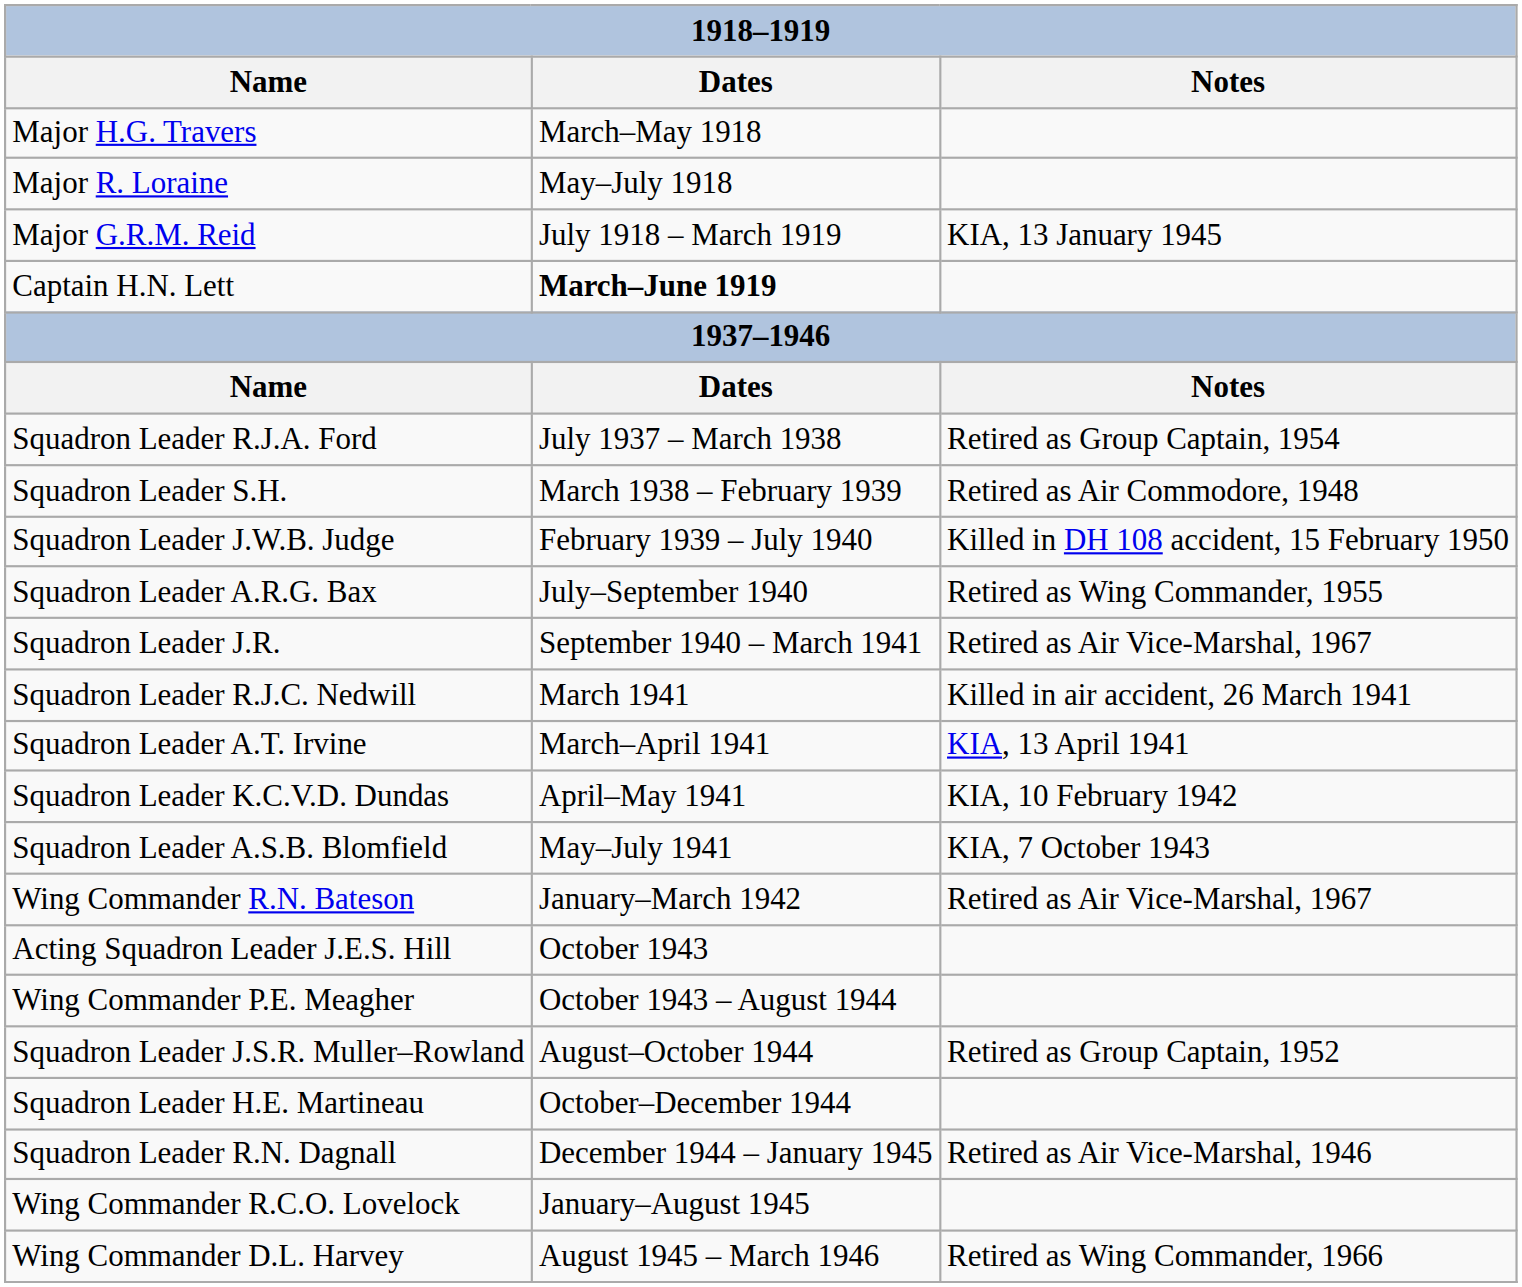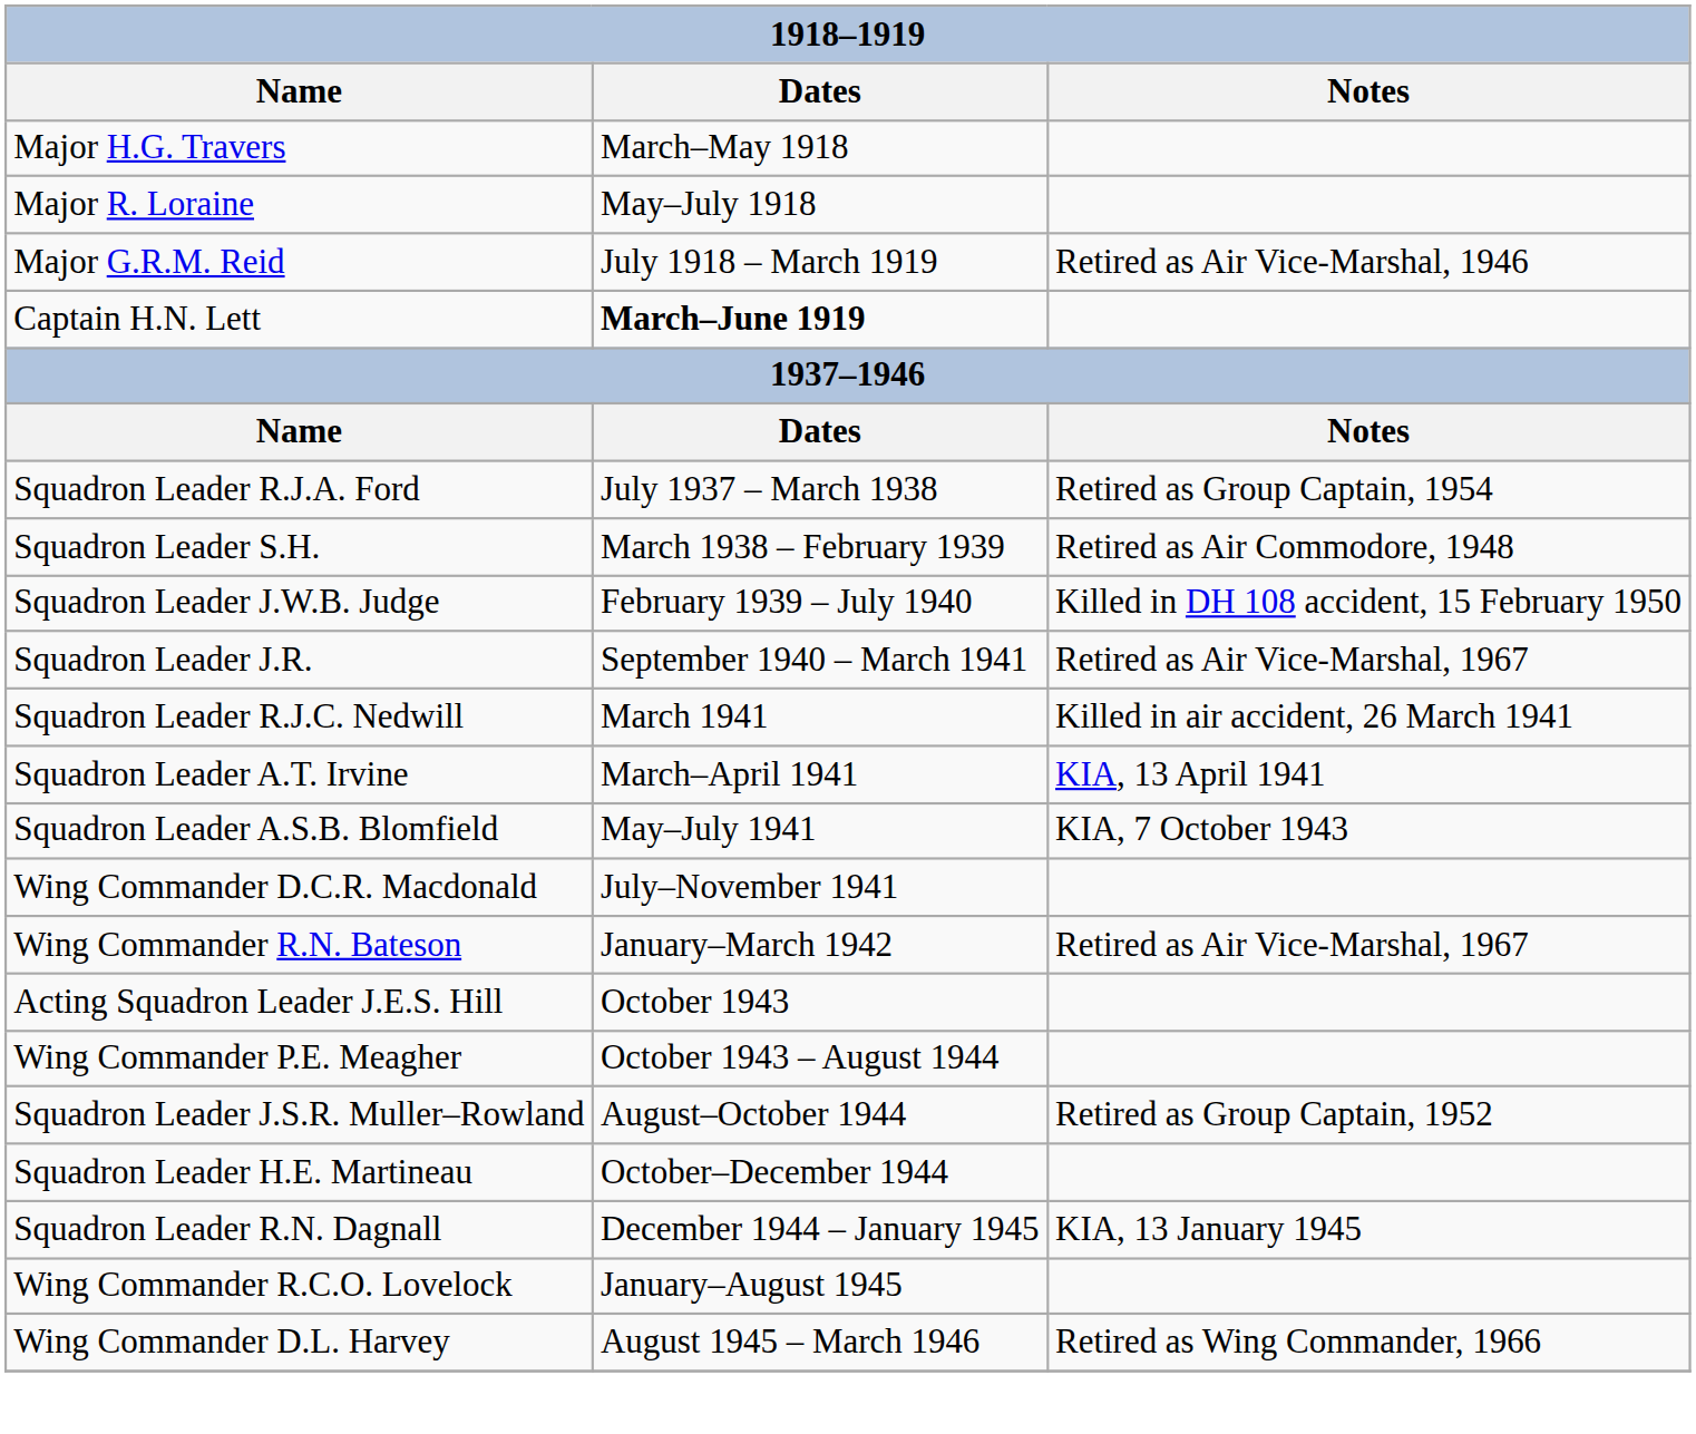Major G.R.M. Reid | Notes: KIA, 13 January 1945 -> Retired as Air Vice-Marshal, 1946
- row: Squadron Leader A.R.G. Bax | July–September 1940 | Retired as Wing Commander, 1955
- row: Squadron Leader K.C.V.D. Dundas | April–May 1941 | KIA, 10 February 1942
+ row: Wing Commander D.C.R. Macdonald | July–November 1941
Squadron Leader R.N. Dagnall | Notes: Retired as Air Vice-Marshal, 1946 -> KIA, 13 January 1945
